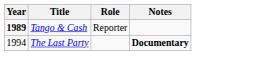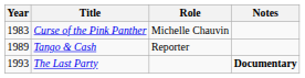+ row: 1983 | Curse of the Pink Panther | Michelle Chauvin
Tango & Cash | Year: bold -> normal
The Last Party | Year: 1994 -> 1993
